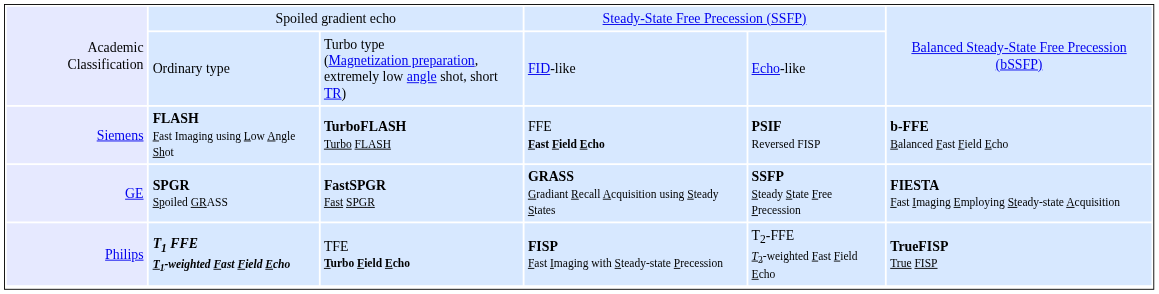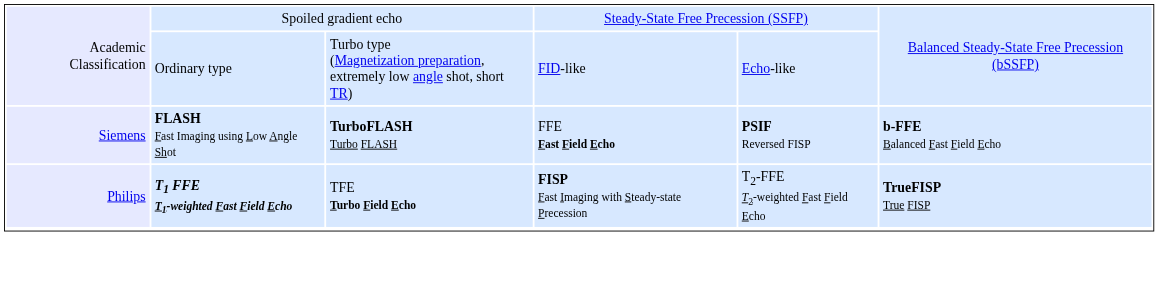- row: GE | SPGR Spoiled GRASS | FastSPGR Fast SPGR | GRASS Gradiant Recall Acquisition using Steady States | SSFP Steady State Free Precession | FIESTA Fast Imaging Employing Steady-state Acquisition
